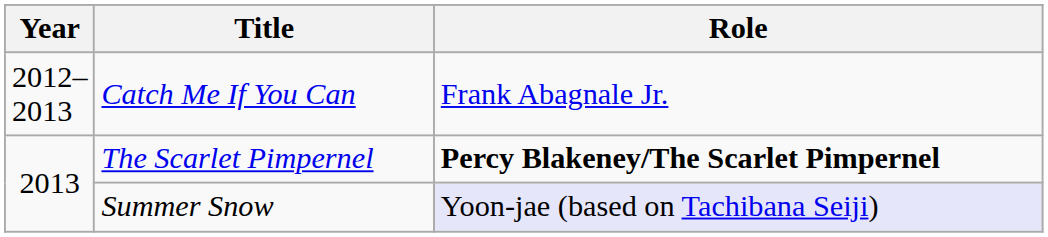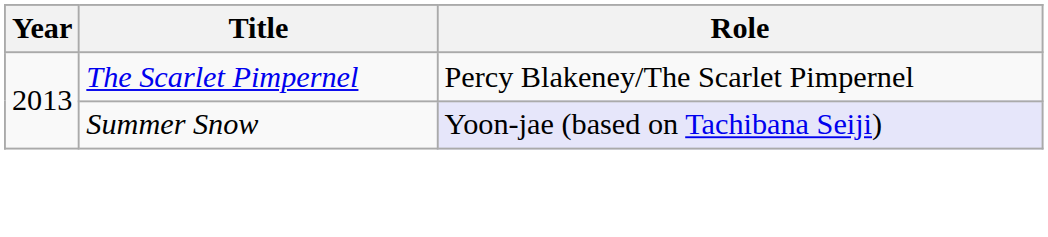- row: 2012–2013 | Catch Me If You Can | Frank Abagnale Jr.
The Scarlet Pimpernel | Role: bold -> normal
